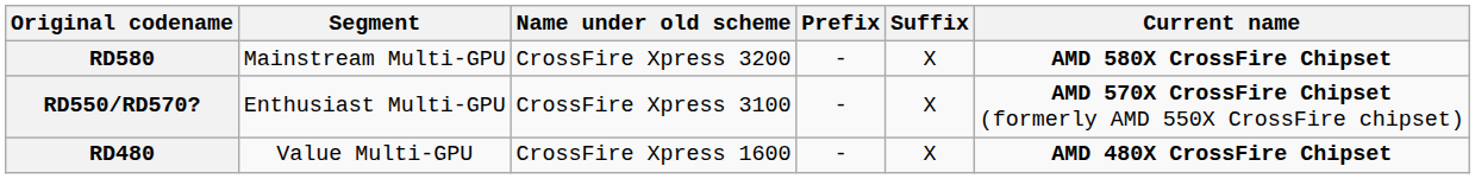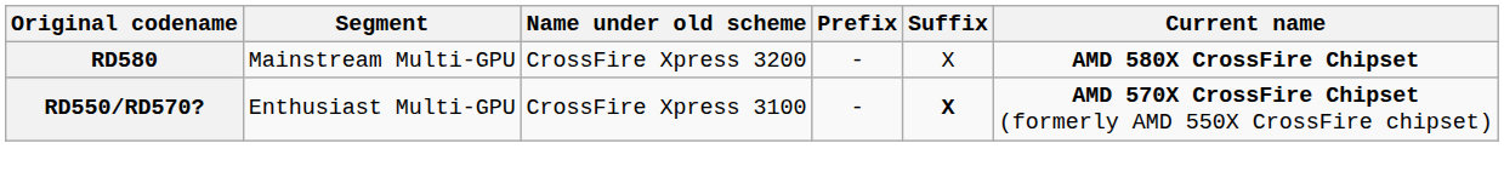RD550/RD570? | Suffix: normal -> bold
- row: RD480 | Value Multi-GPU | CrossFire Xpress 1600 | - | X | AMD 480X CrossFire Chipset
